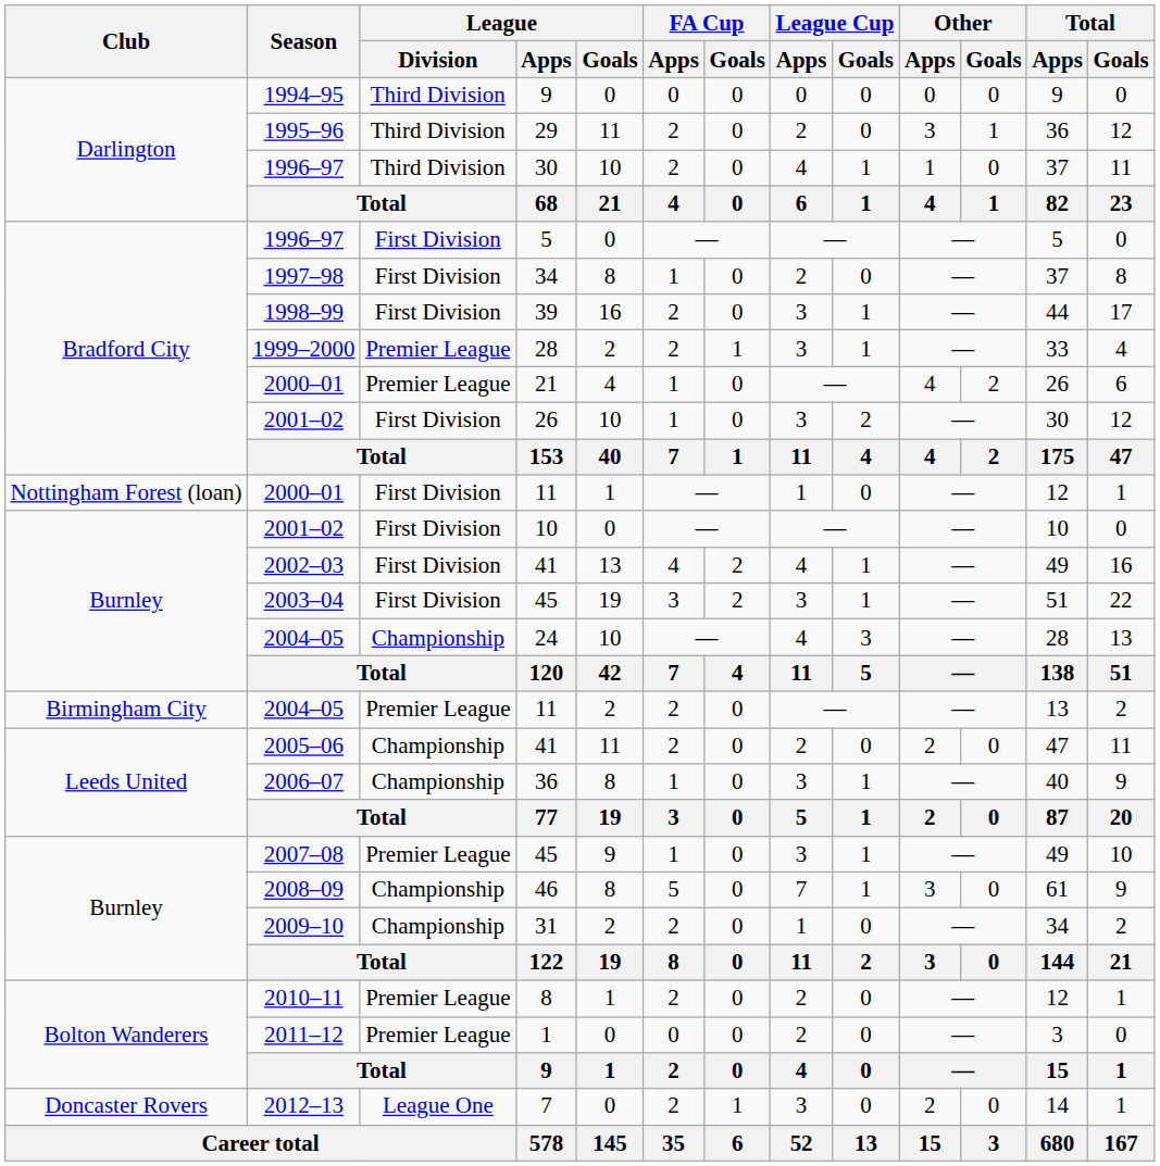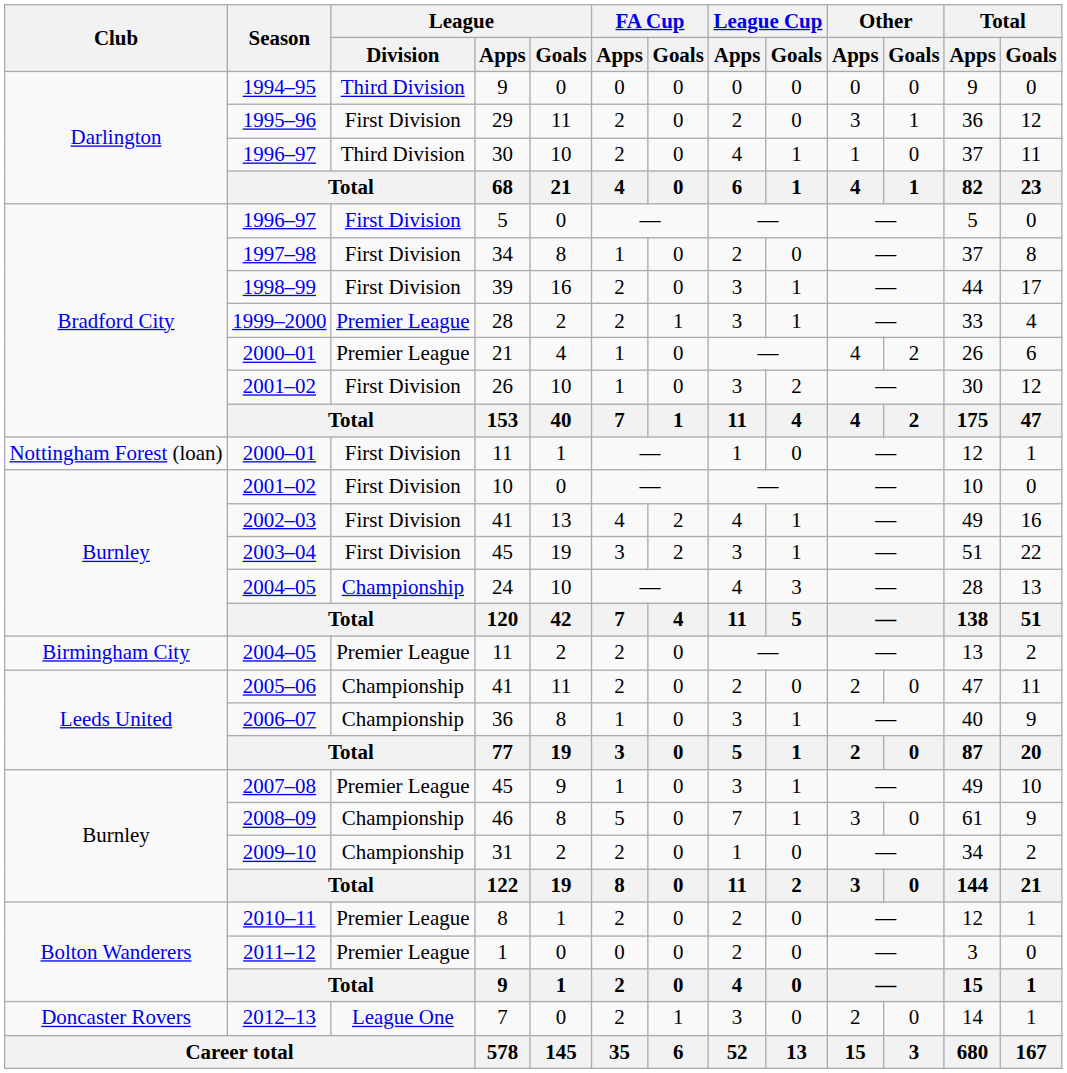29 | League / Division: Third Division -> First Division
